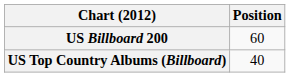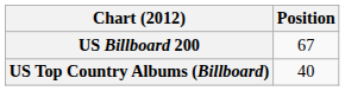US Billboard 200 | Position: 60 -> 67
